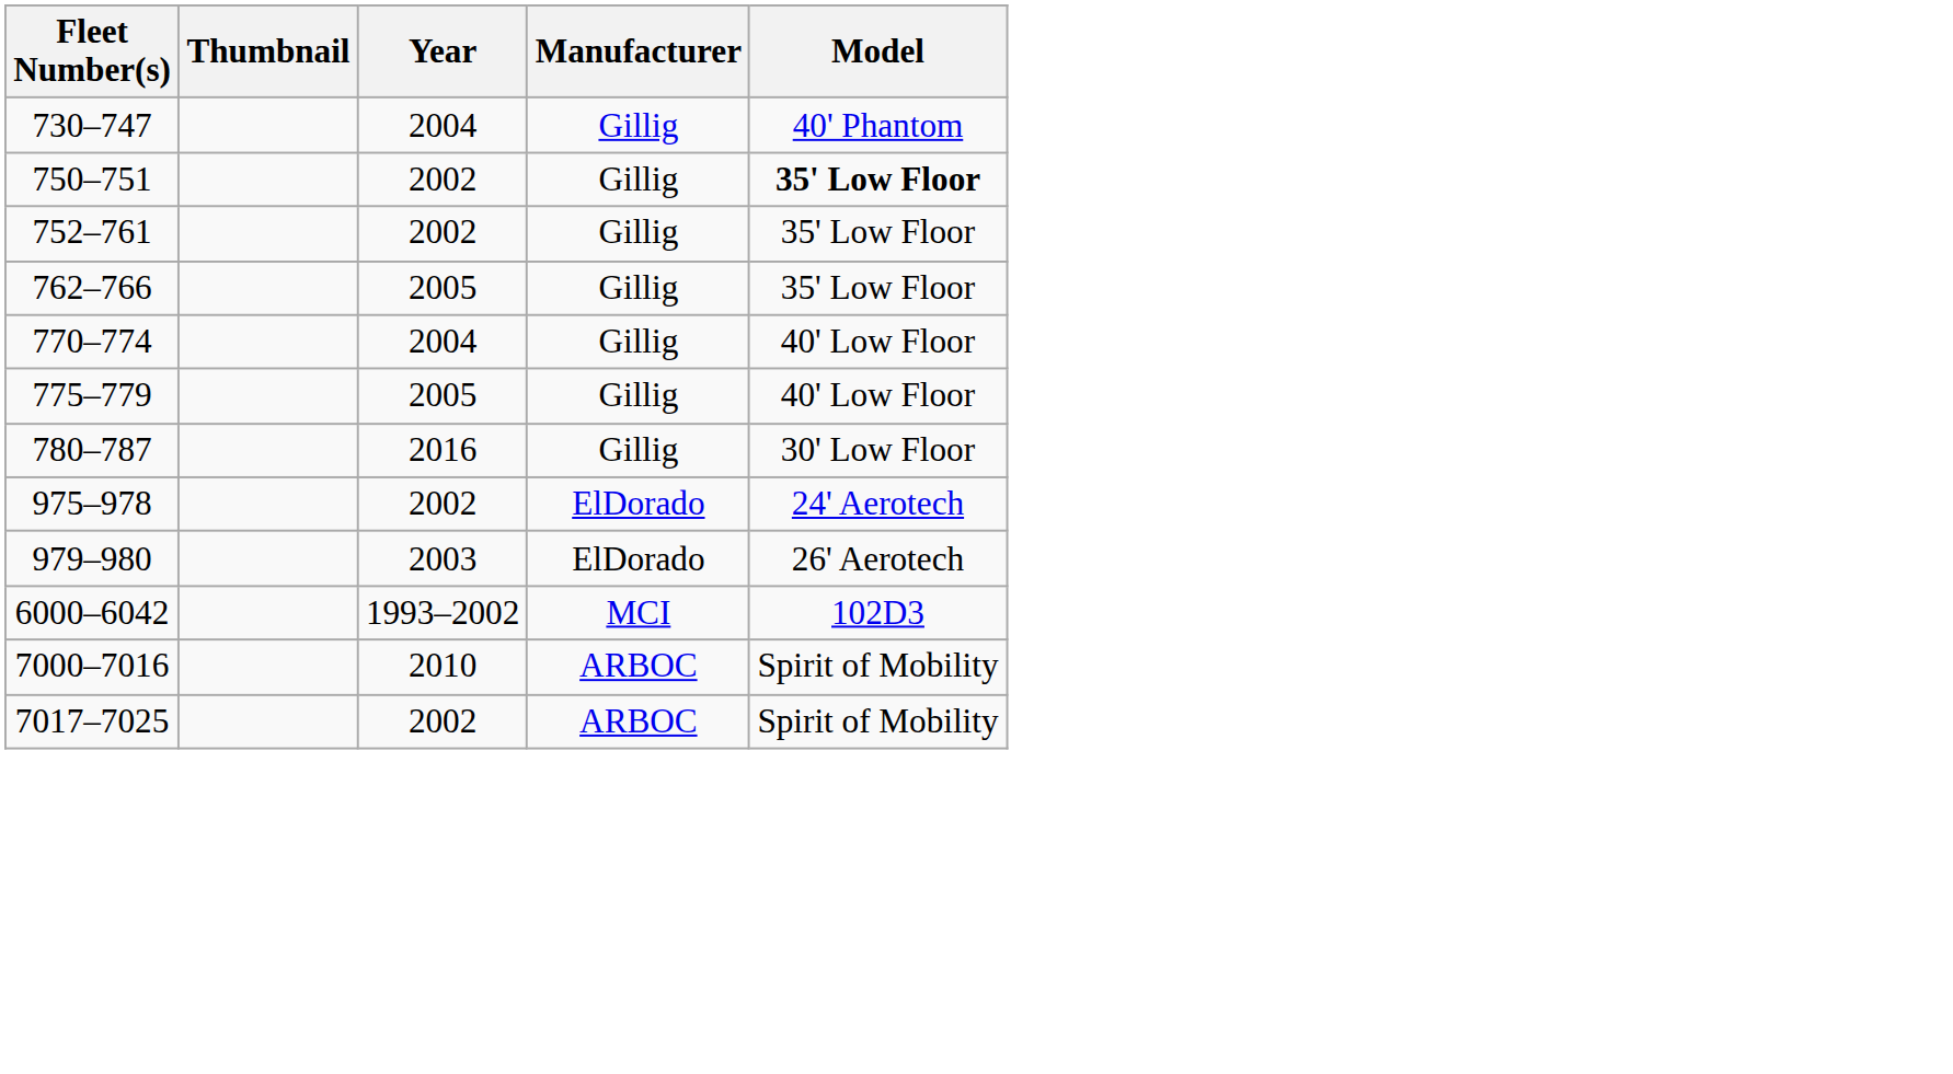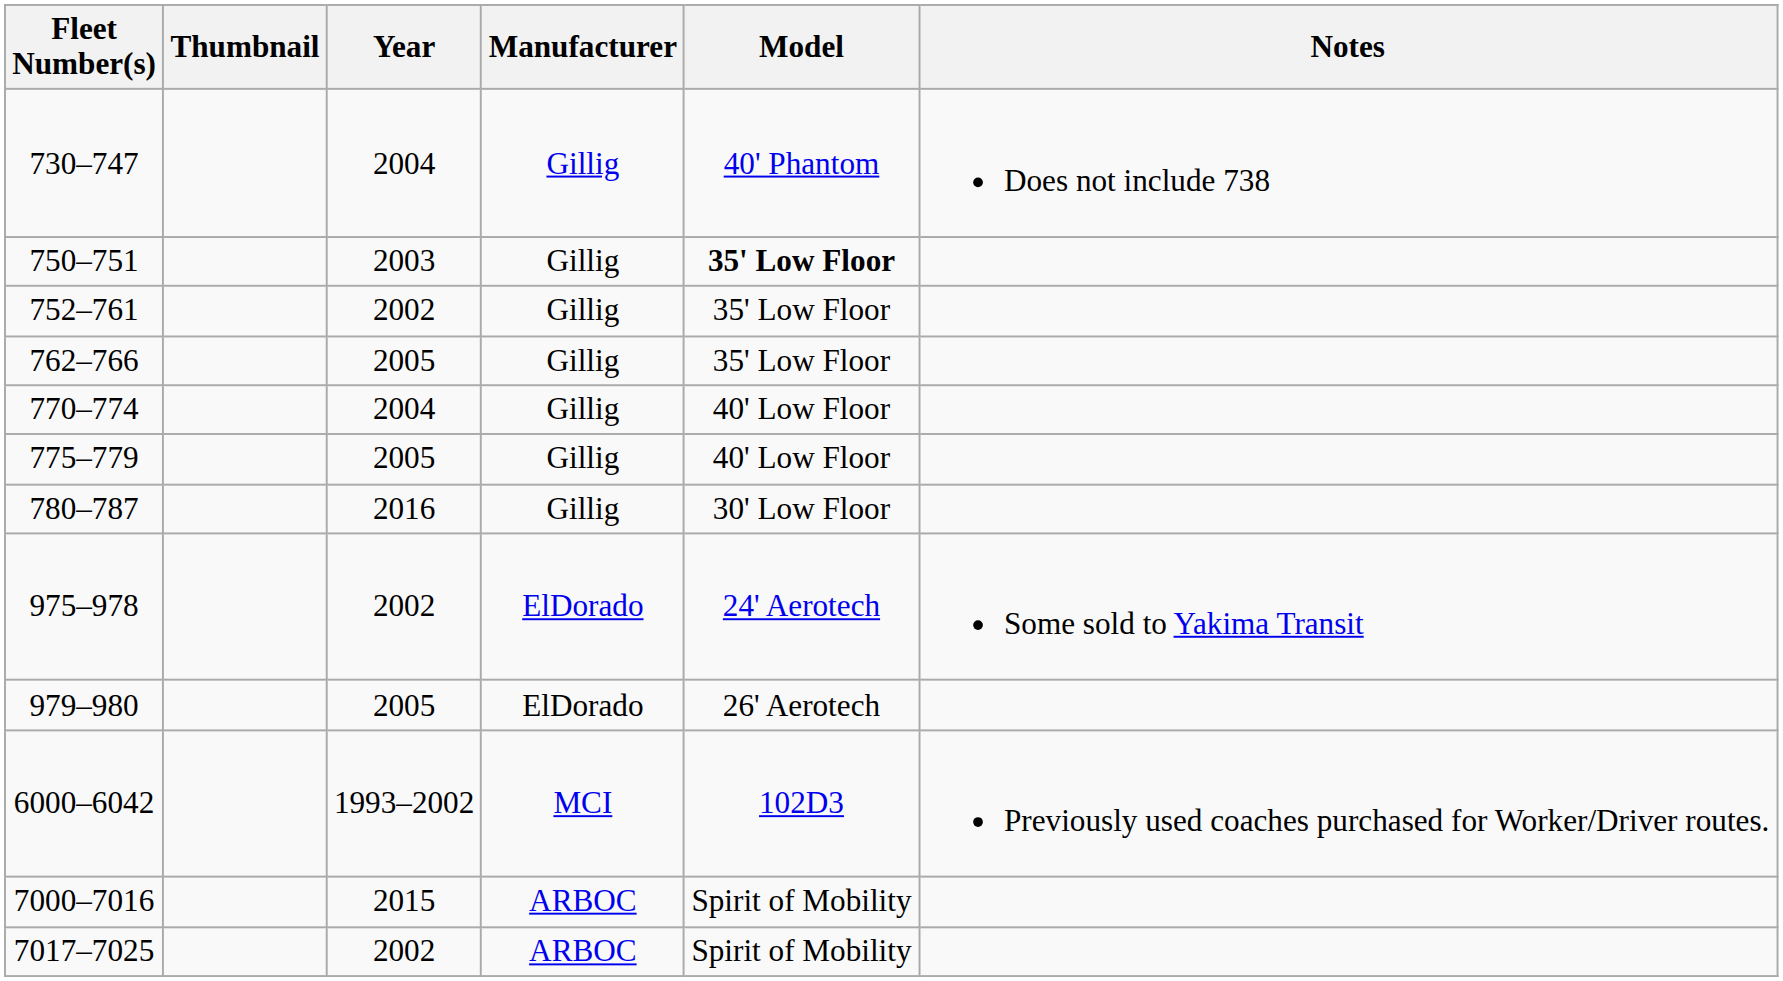+ column: Notes | Does not include 738 | Some sold to Yakima Transit | Previously used coaches purchased for Worker/Driver routes.
750–751 | Year: 2002 -> 2003
979–980 | Year: 2003 -> 2005
7000–7016 | Year: 2010 -> 2015
